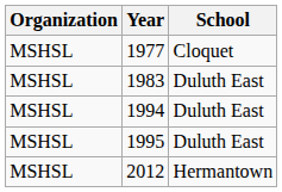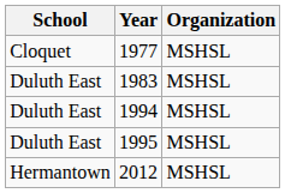columns swapped: School <-> Organization
